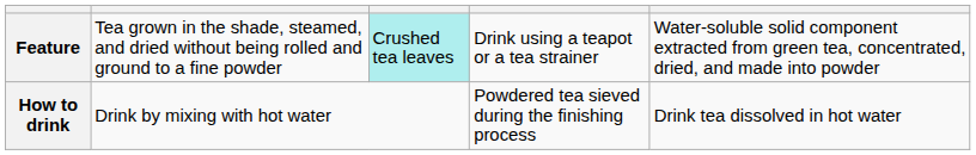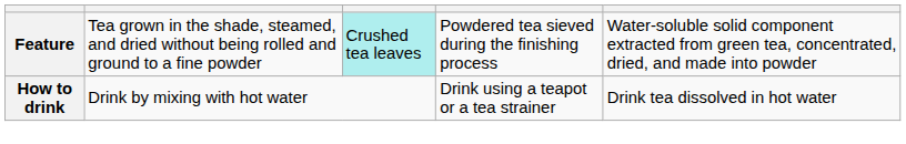Feature | column 4: Drink using a teapot or a tea strainer -> Powdered tea sieved during the finishing process
How to drink | column 4: Powdered tea sieved during the finishing process -> Drink using a teapot or a tea strainer
